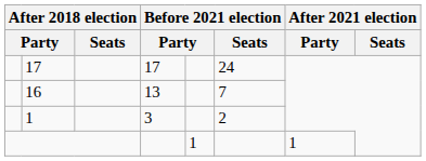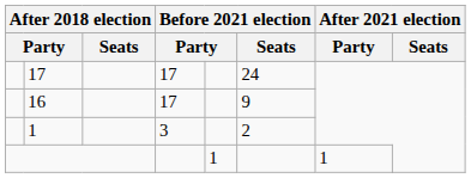16 | column 4: 13 -> 17
16 | Before 2021 election / Seats: 7 -> 9
